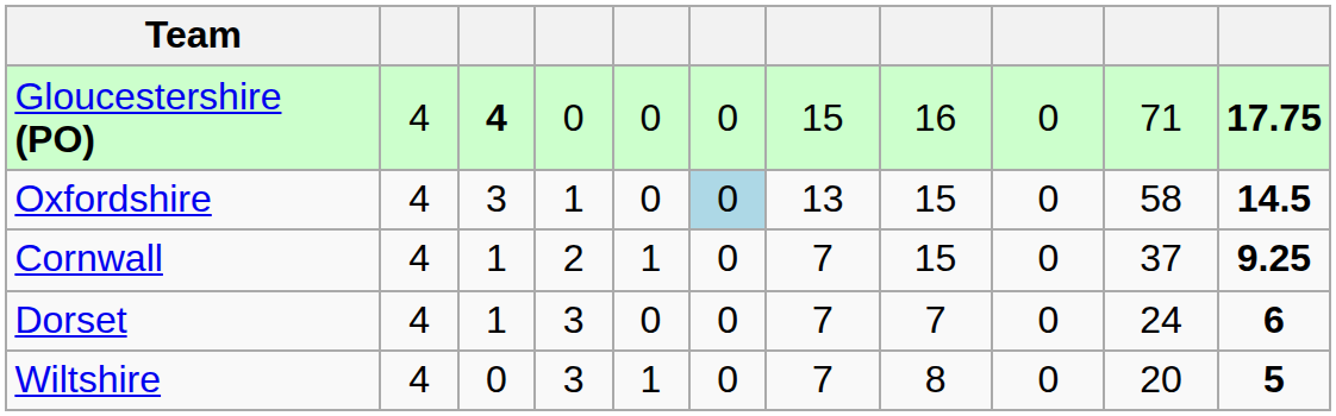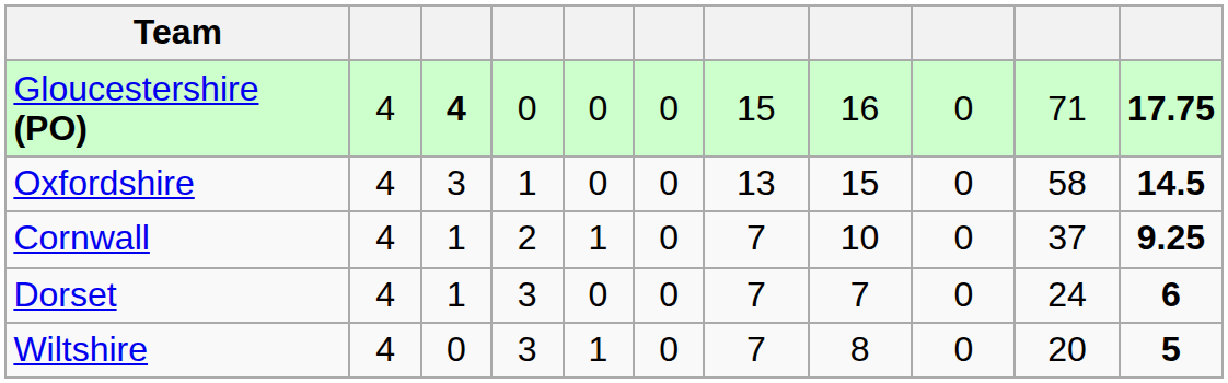Oxfordshire | column 6: lightblue background -> no background
Cornwall | column 8: 15 -> 10
